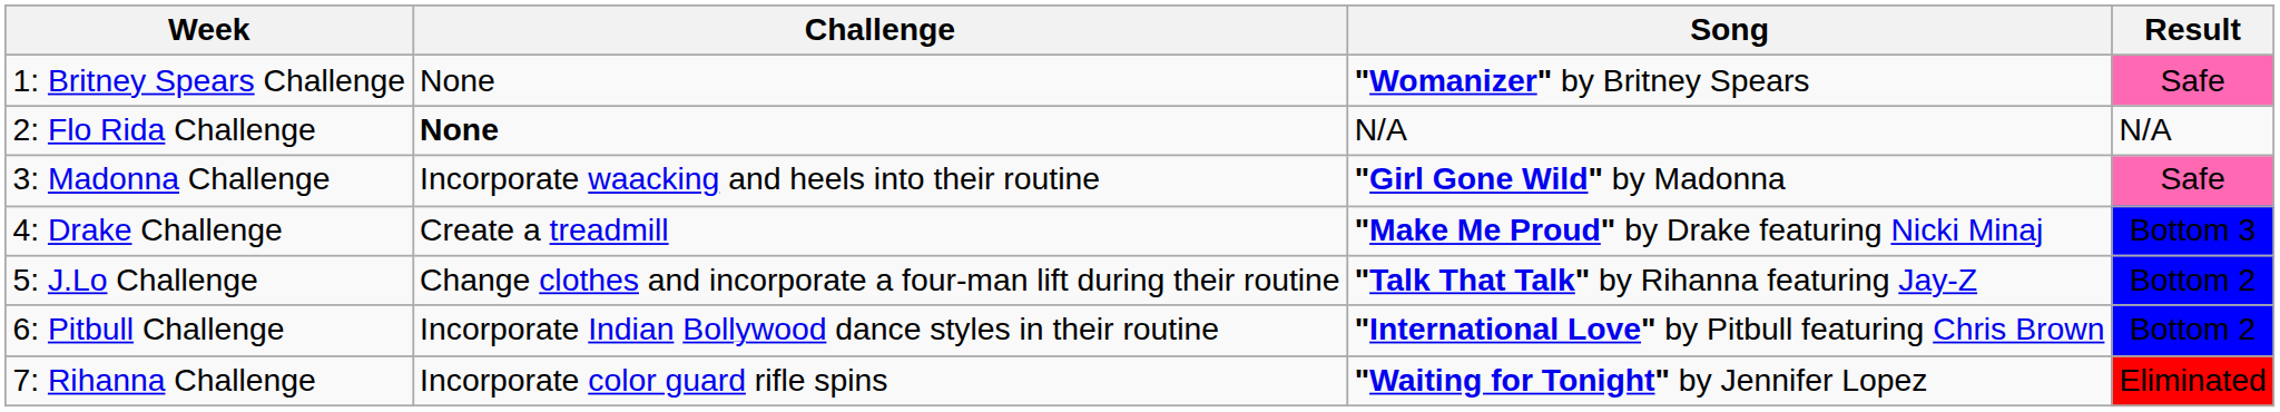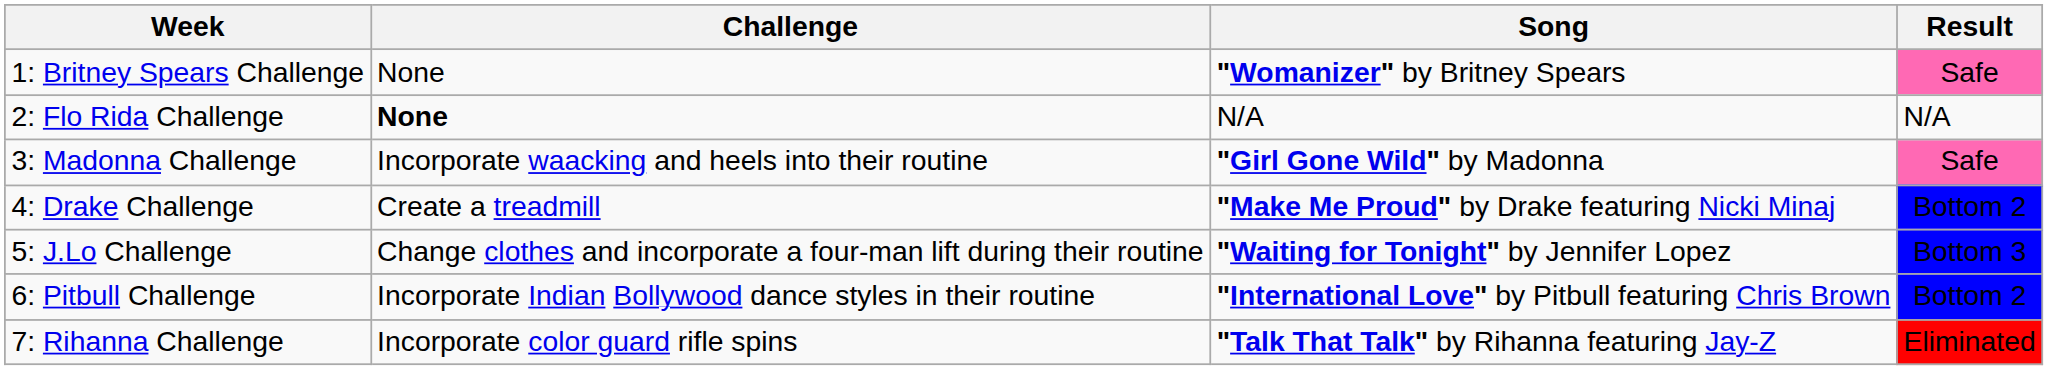4: Drake Challenge | Result: Bottom 3 -> Bottom 2
5: J.Lo Challenge | Song: "Talk That Talk" by Rihanna featuring Jay-Z -> "Waiting for Tonight" by Jennifer Lopez
5: J.Lo Challenge | Result: Bottom 2 -> Bottom 3
7: Rihanna Challenge | Song: "Waiting for Tonight" by Jennifer Lopez -> "Talk That Talk" by Rihanna featuring Jay-Z
